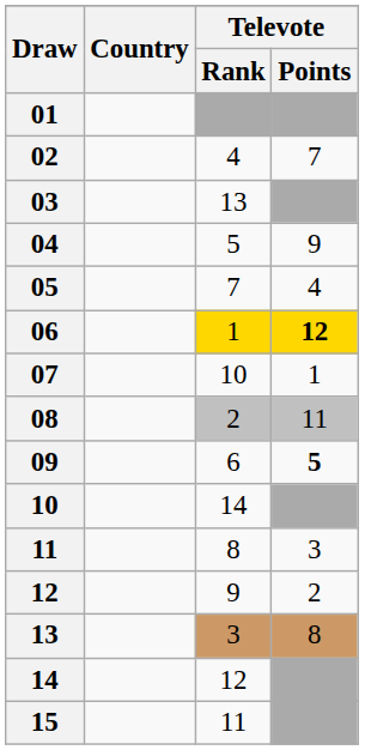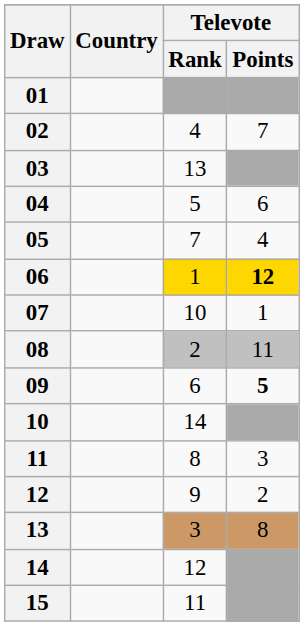04 | Televote / Points: 9 -> 6
